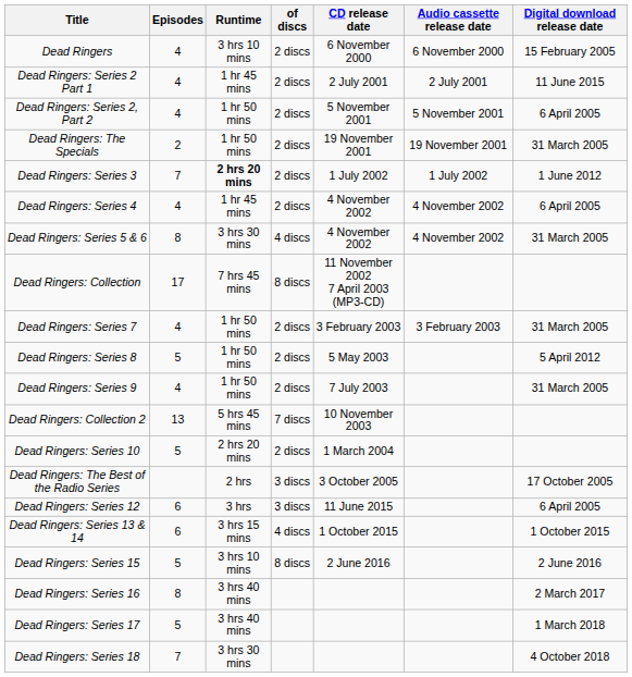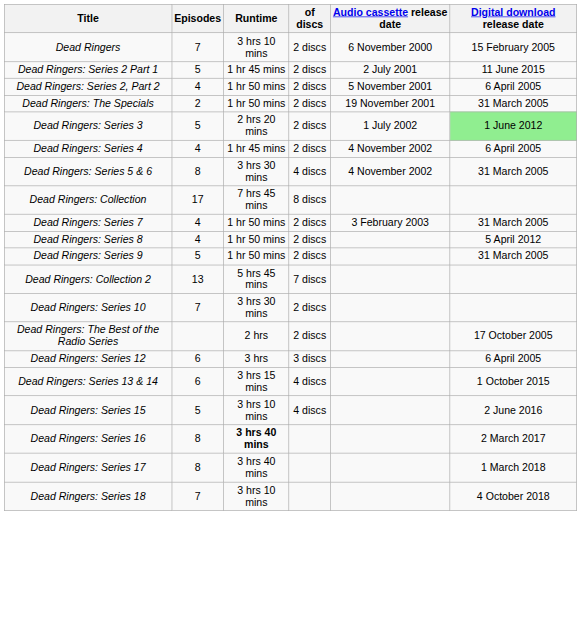- column: CD release date | 6 November 2000 | 2 July 2001 | 5 November 2001 | 19 November 2001 | 1 July 2002 | 4 November 2002 | 4 November 2002 | 11 November 2002 7 April 2003 (MP3-CD) | 3 February 2003 | 5 May 2003 | 7 July 2003 | 10 November 2003 | 1 March 2004 | 3 October 2005 | 11 June 2015 | 1 October 2015 | 2 June 2016
Dead Ringers | Episodes: 4 -> 7
Dead Ringers: Series 2 Part 1 | Episodes: 4 -> 5
Dead Ringers: Series 3 | Episodes: 7 -> 5
Dead Ringers: Series 3 | Runtime: bold -> normal
Dead Ringers: Series 3 | Digital download release date: no background -> lightgreen background
Dead Ringers: Series 8 | Episodes: 5 -> 4
Dead Ringers: Series 9 | Episodes: 4 -> 5
Dead Ringers: Series 10 | Episodes: 5 -> 7
Dead Ringers: Series 10 | Runtime: 2 hrs 20 mins -> 3 hrs 30 mins
Dead Ringers: The Best of the Radio Series | of discs: 3 discs -> 2 discs
Dead Ringers: Series 15 | of discs: 8 discs -> 4 discs
Dead Ringers: Series 16 | Runtime: normal -> bold
Dead Ringers: Series 17 | Episodes: 5 -> 8
Dead Ringers: Series 18 | Runtime: 3 hrs 30 mins -> 3 hrs 10 mins
